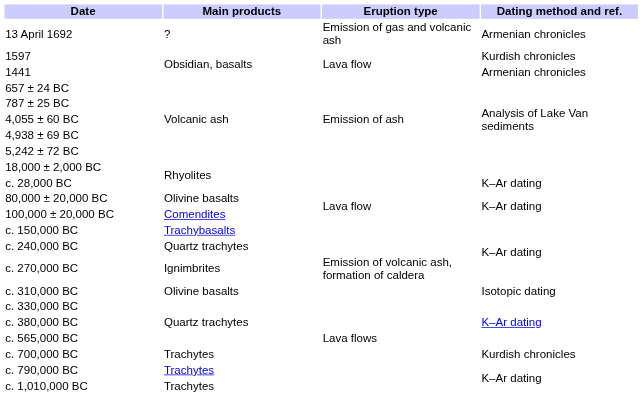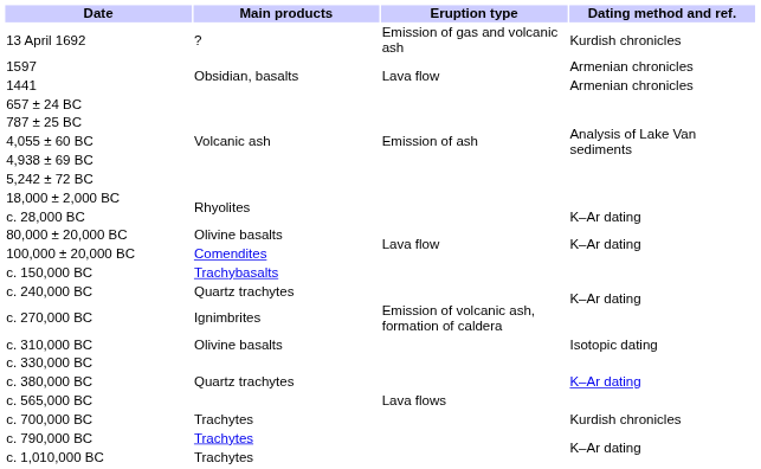13 April 1692 | Dating method and ref.: Armenian chronicles -> Kurdish chronicles
1597 | Dating method and ref.: Kurdish chronicles -> Armenian chronicles
